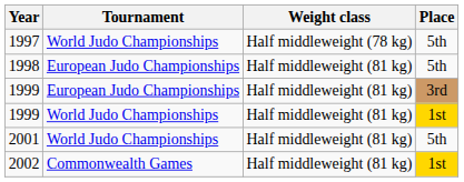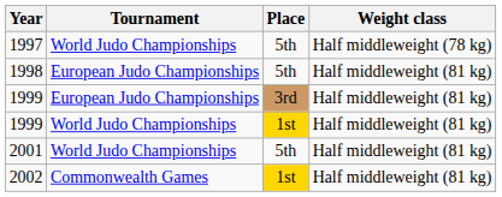columns swapped: Place <-> Weight class
